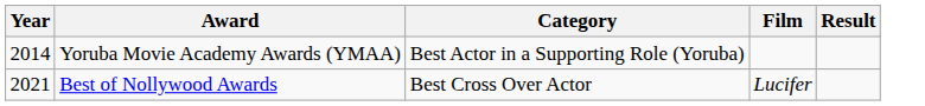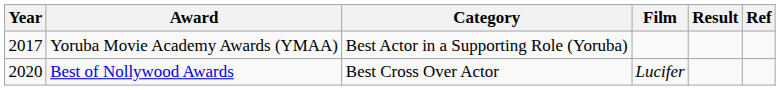+ column: Ref
Yoruba Movie Academy Awards (YMAA) | Year: 2014 -> 2017
Best of Nollywood Awards | Year: 2021 -> 2020
